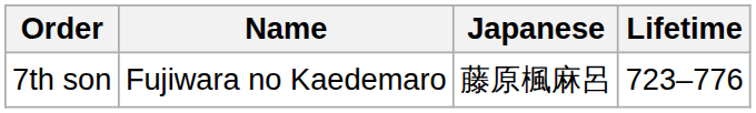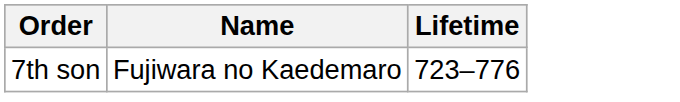- column: Japanese | 藤原楓麻呂
